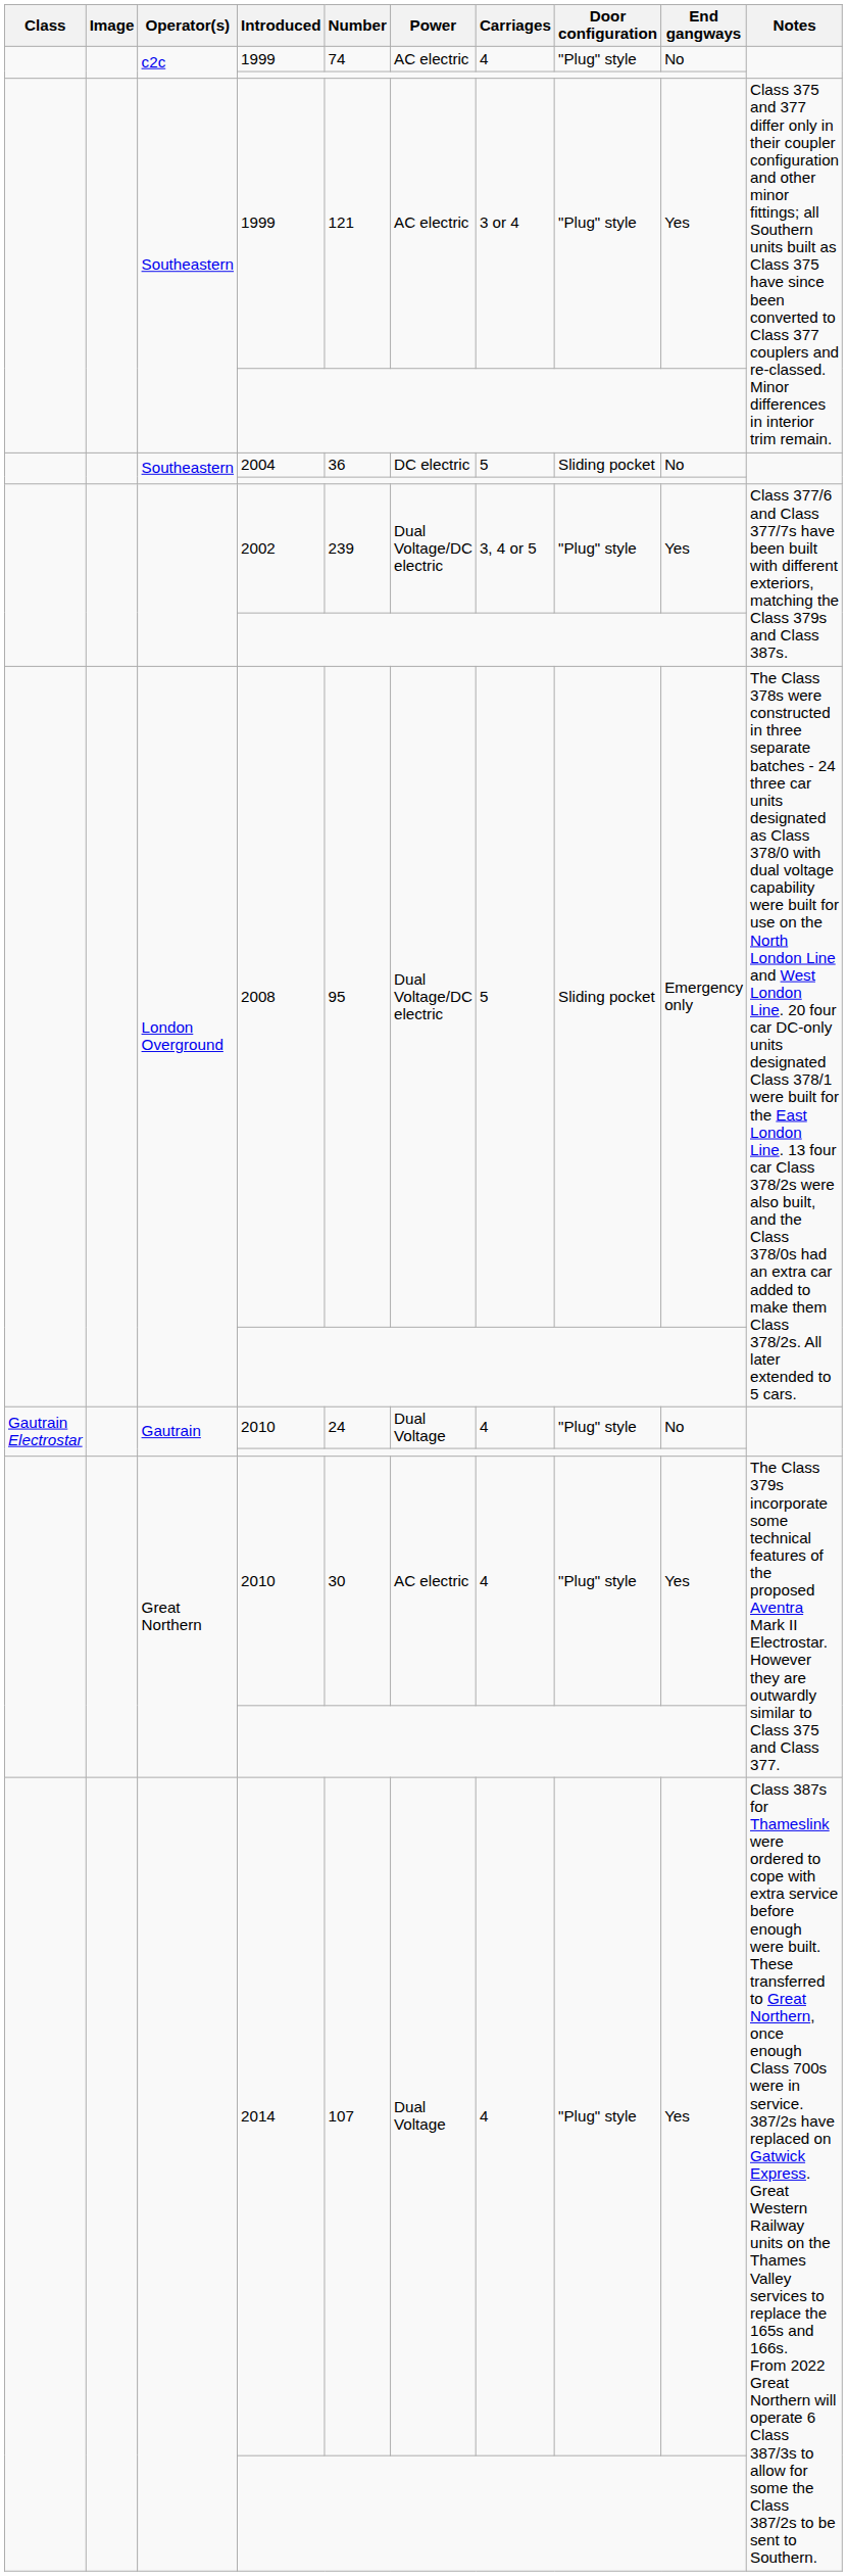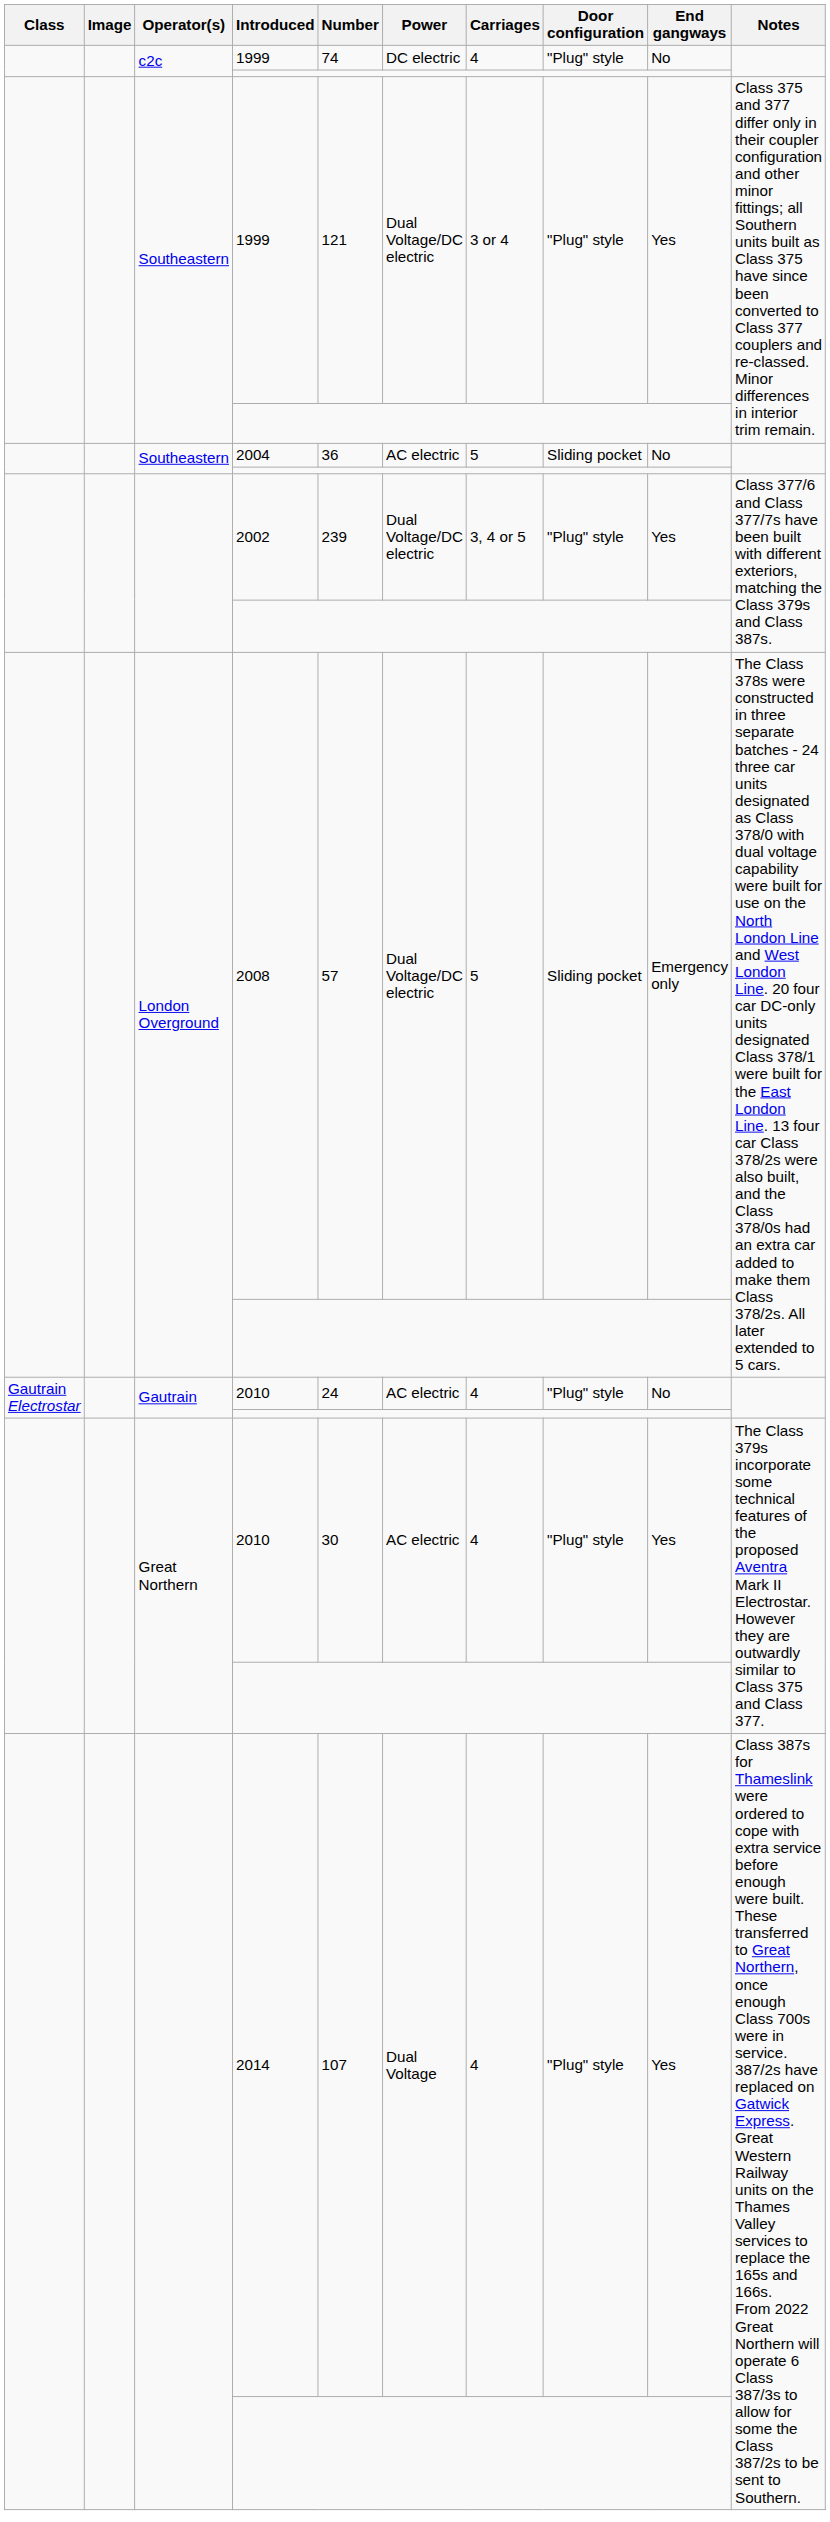c2c / 1999 | Power: AC electric -> DC electric
Southeastern / 1999 | Power: AC electric -> Dual Voltage/DC electric
2004 | Power: DC electric -> AC electric
2008 | Number: 95 -> 57
Gautrain / 2010 | Power: Dual Voltage -> AC electric
